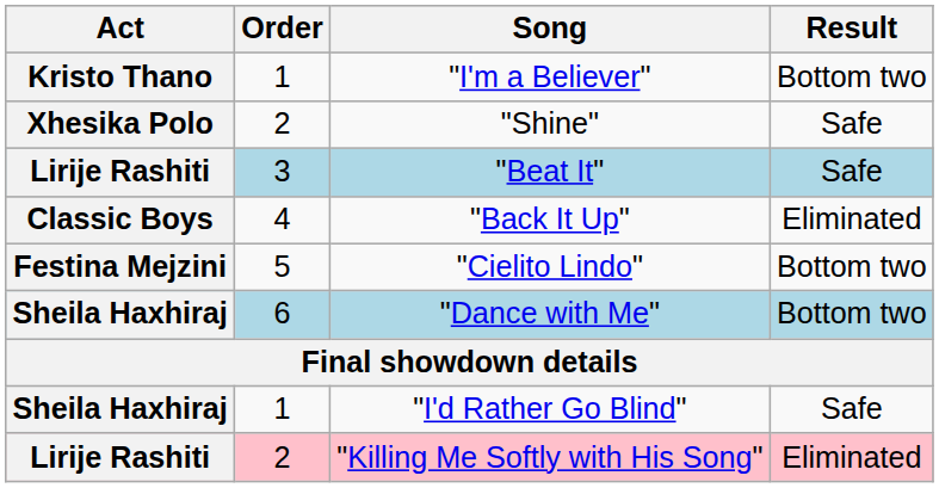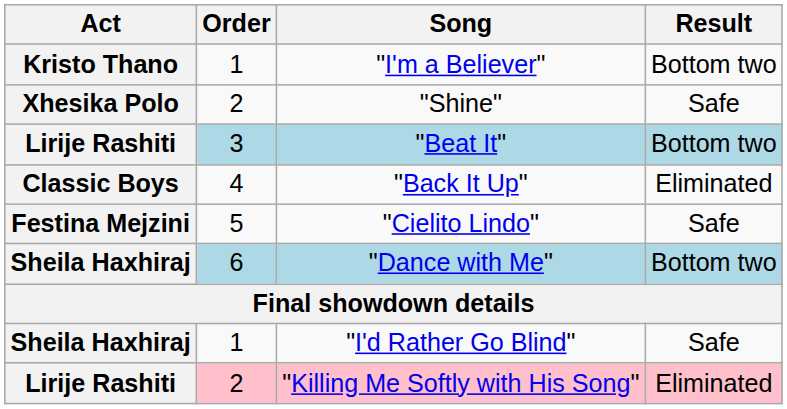"Beat It" | Result: Safe -> Bottom two
"Cielito Lindo" | Result: Bottom two -> Safe
